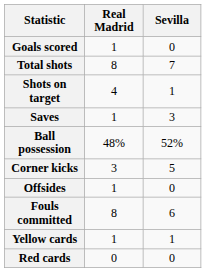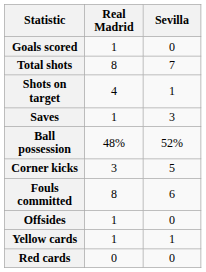rows swapped: Fouls committed <-> Offsides
